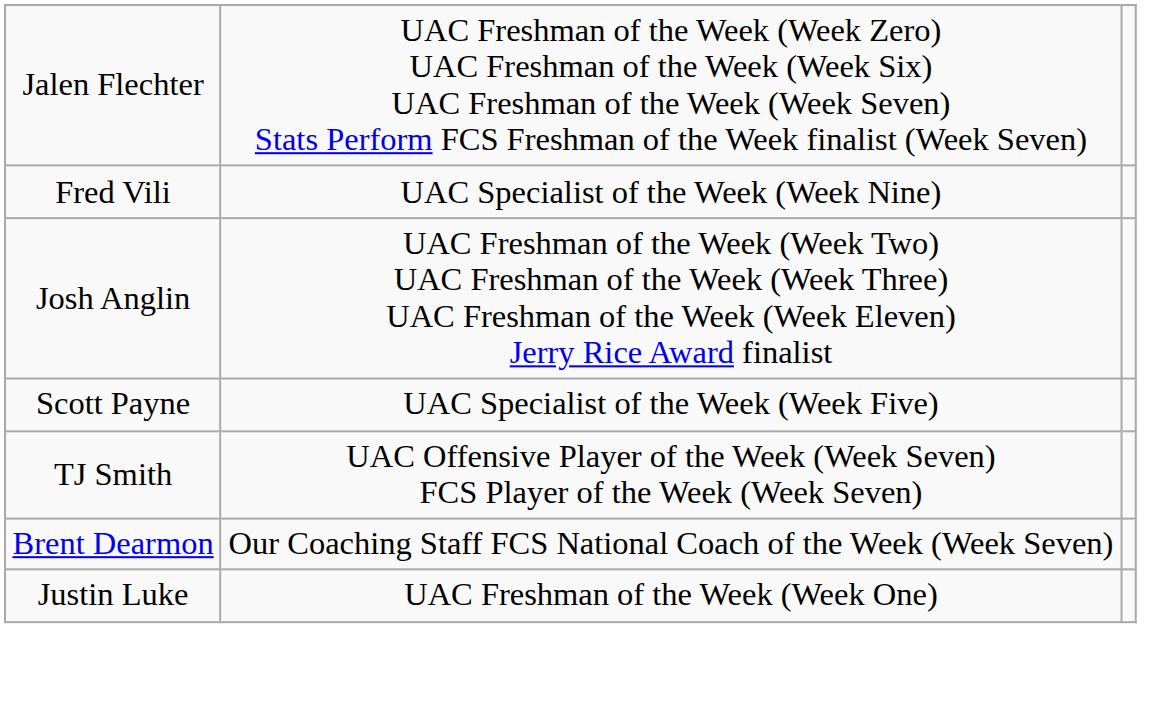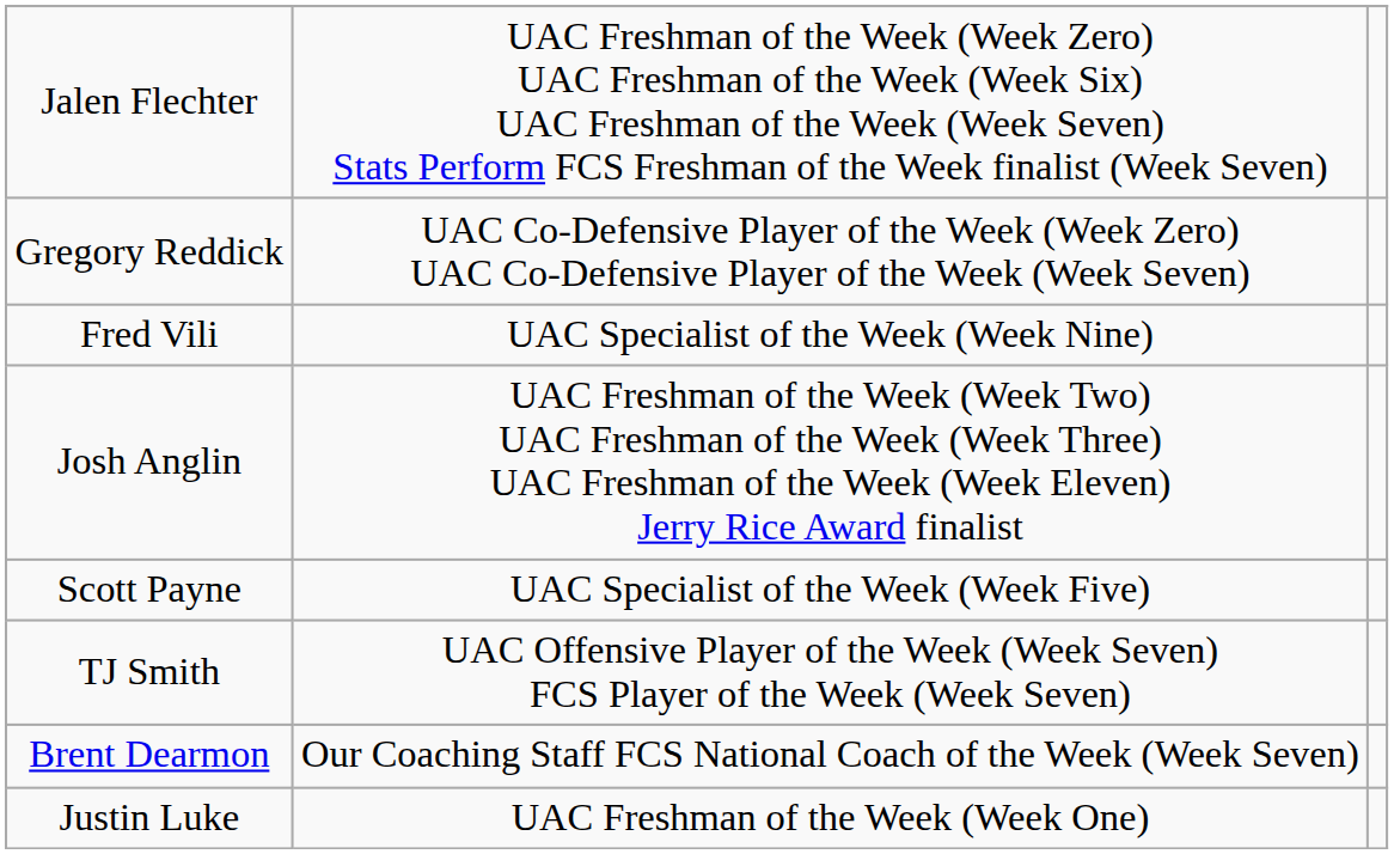+ row: Gregory Reddick | UAC Co-Defensive Player of the Week (Week Zero) UAC Co-Defensive Player of the Week (Week Seven)
